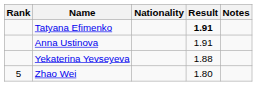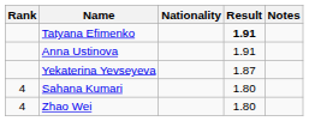Yekaterina Yevseyeva | Result: 1.88 -> 1.87
+ row: 4 | Sahana Kumari | 1.80
Zhao Wei | Rank: 5 -> 4
